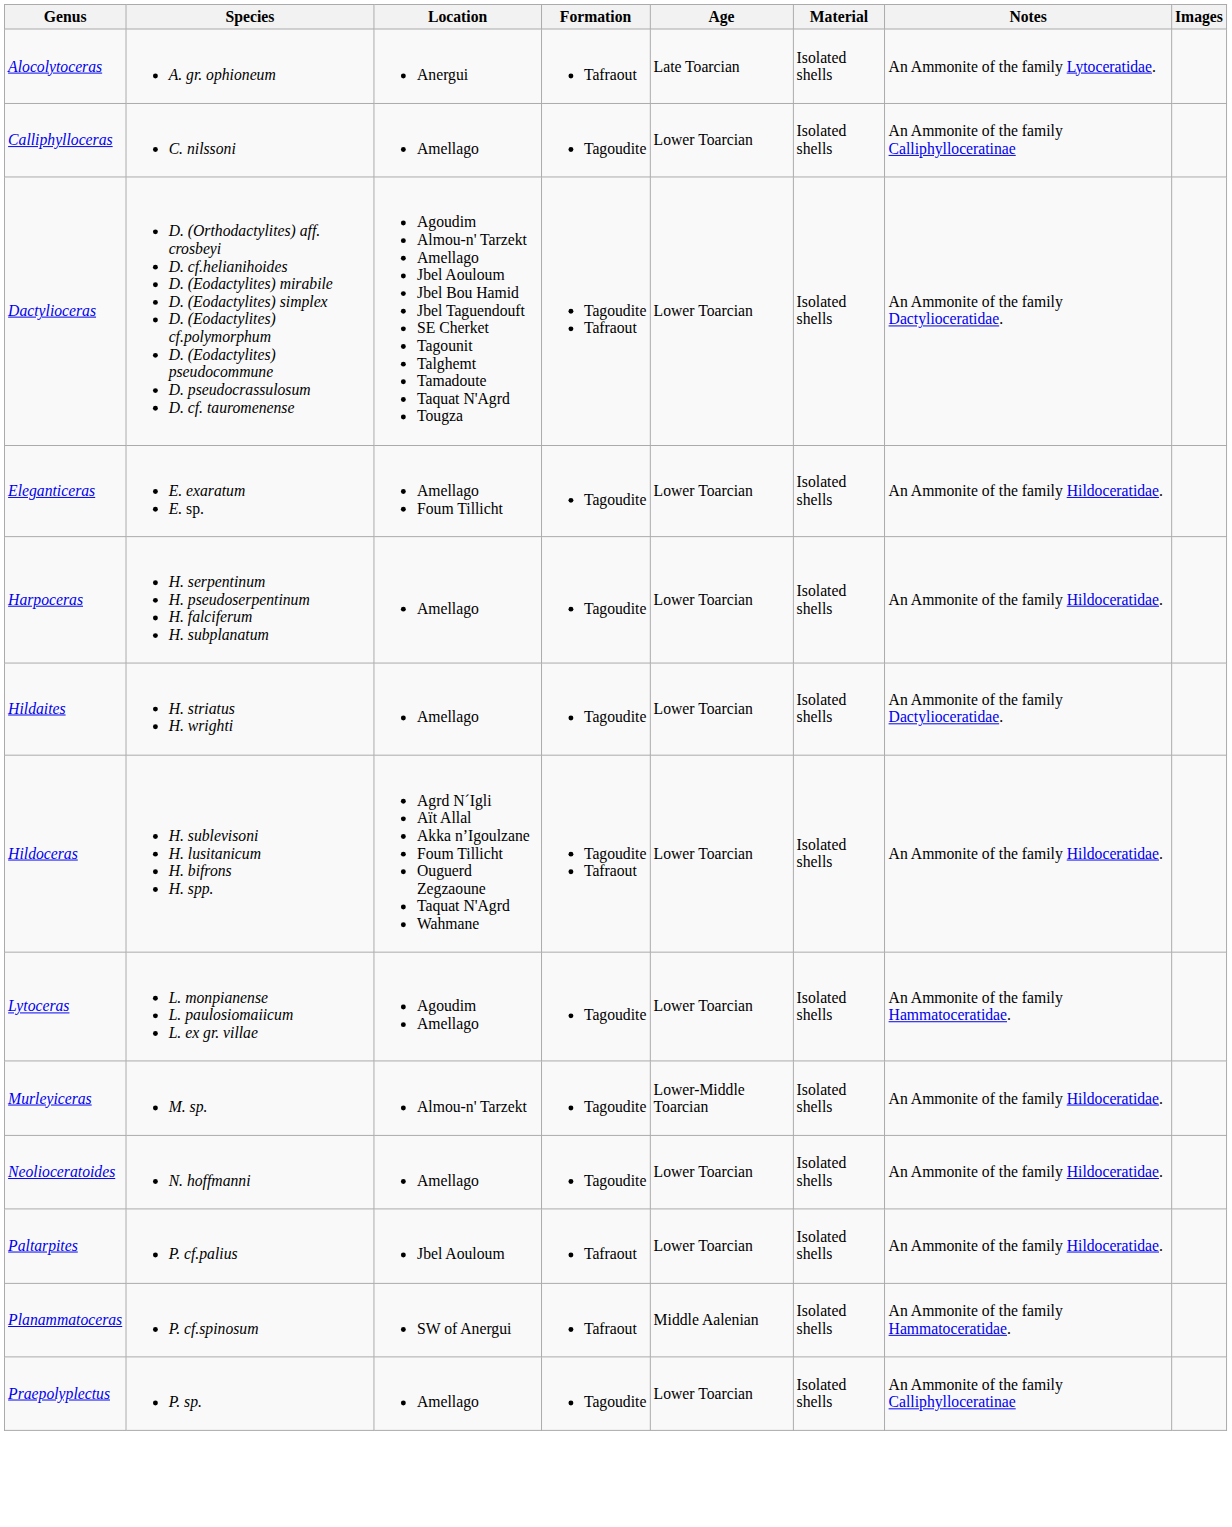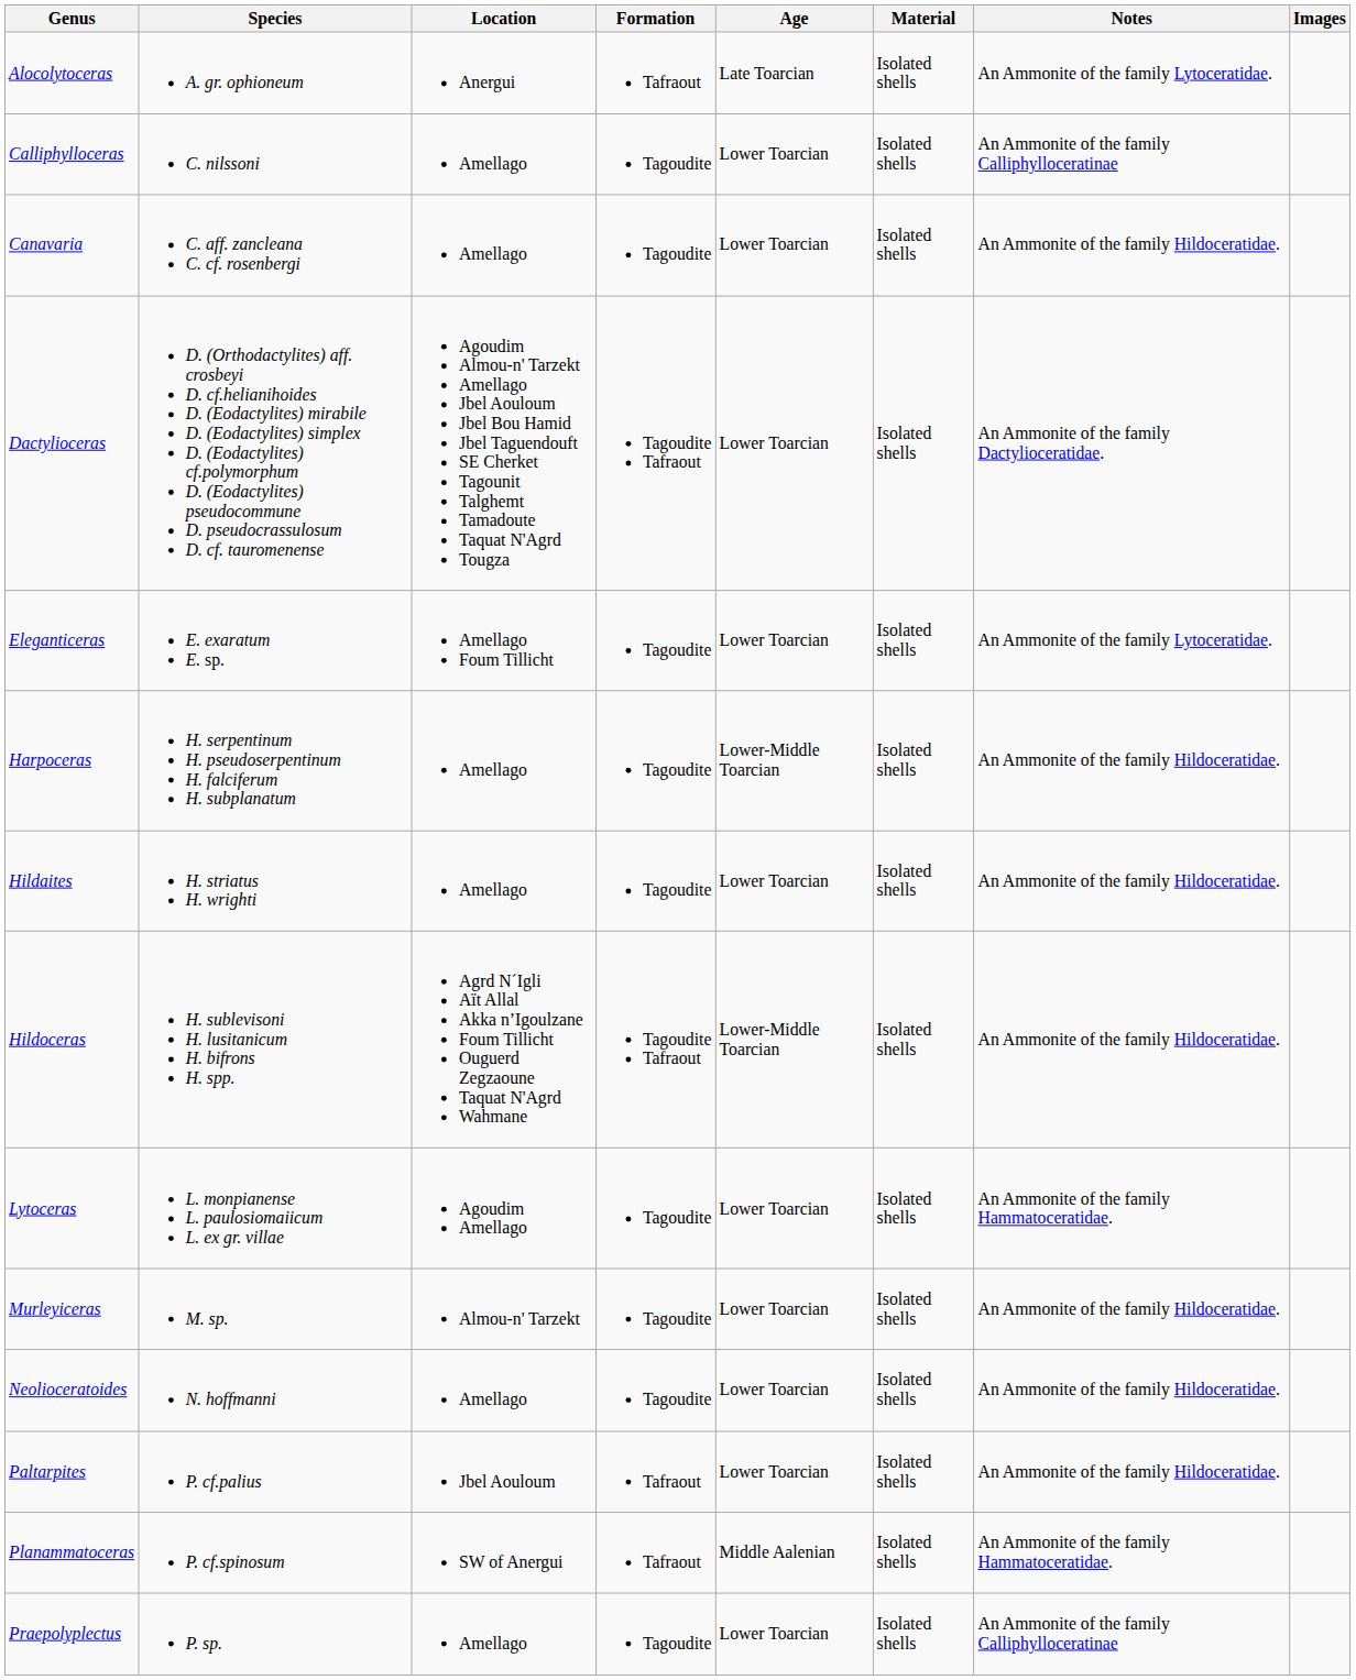+ row: Canavaria | C. aff. zancleana C. cf. rosenbergi | Amellago | Tagoudite | Lower Toarcian | Isolated shells | An Ammonite of the family Hildoceratidae.
Eleganticeras | Notes: An Ammonite of the family Hildoceratidae. -> An Ammonite of the family Lytoceratidae.
Harpoceras | Age: Lower Toarcian -> Lower-Middle Toarcian
Hildaites | Notes: An Ammonite of the family Dactylioceratidae. -> An Ammonite of the family Hildoceratidae.
Hildoceras | Age: Lower Toarcian -> Lower-Middle Toarcian
Murleyiceras | Age: Lower-Middle Toarcian -> Lower Toarcian
